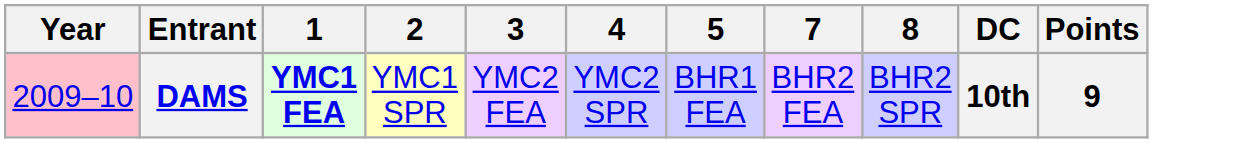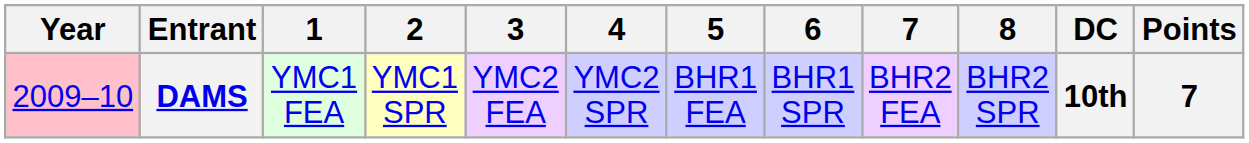+ column: 6 | BHR1 SPR
DAMS | 1: bold -> normal
DAMS | Points: 9 -> 7
